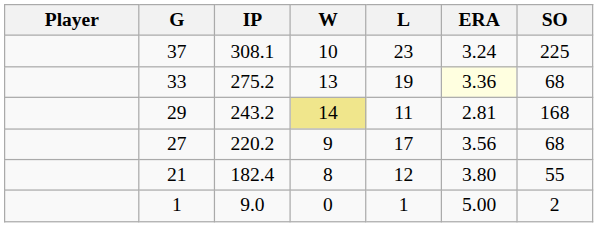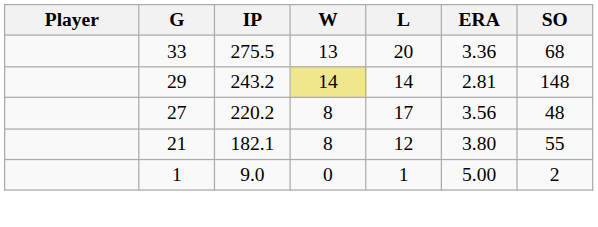- row: 37 | 308.1 | 10 | 23 | 3.24 | 225
33 | IP: 275.2 -> 275.5
33 | L: 19 -> 20
33 | ERA: lightyellow background -> no background
29 | L: 11 -> 14
29 | SO: 168 -> 148
27 | W: 9 -> 8
27 | SO: 68 -> 48
21 | IP: 182.4 -> 182.1
